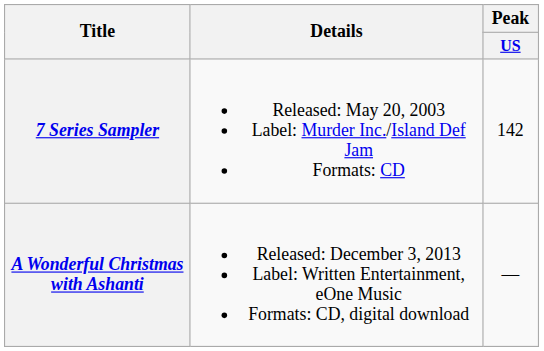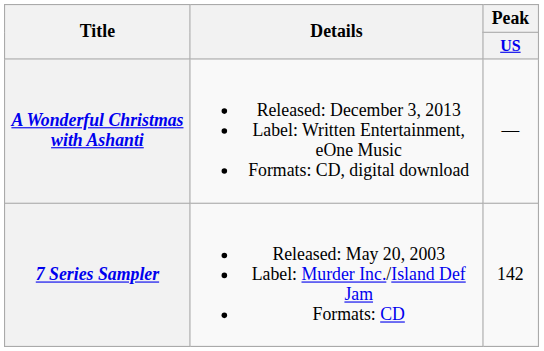rows swapped: 7 Series Sampler <-> A Wonderful Christmas with Ashanti
